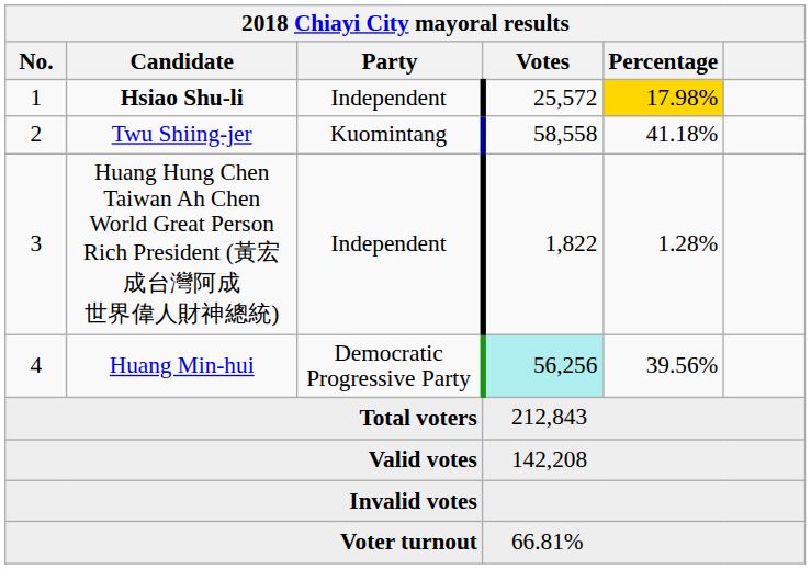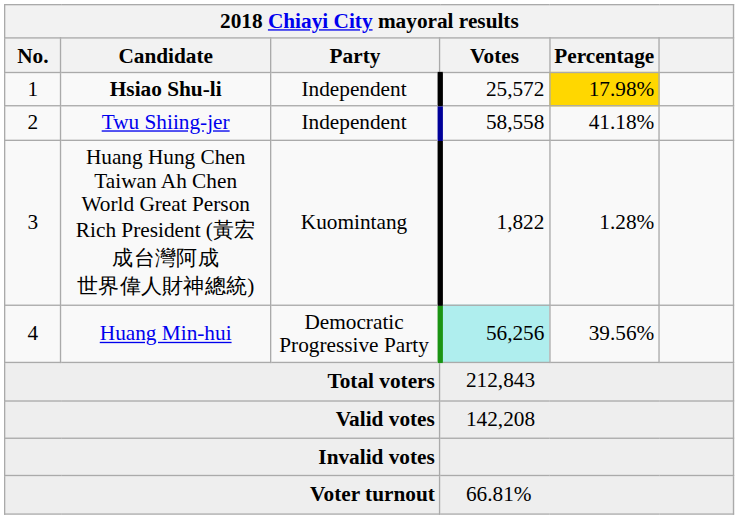2 | Party: Kuomintang -> Independent
3 | Party: Independent -> Kuomintang
